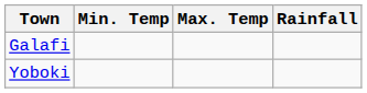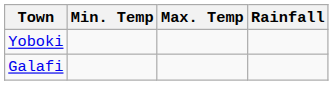rows swapped: Yoboki <-> Galafi
